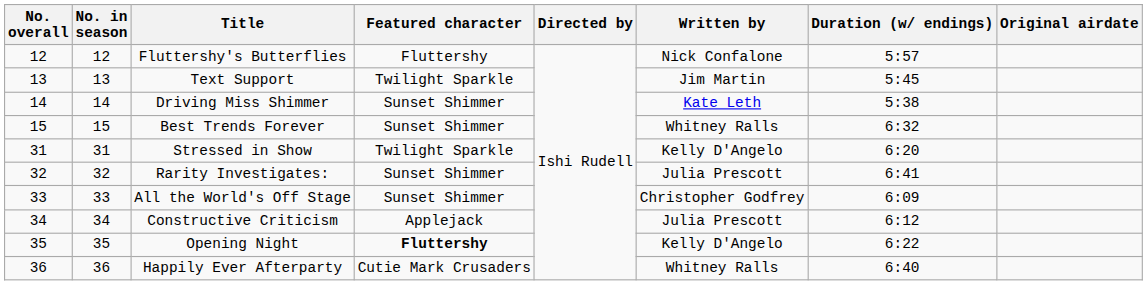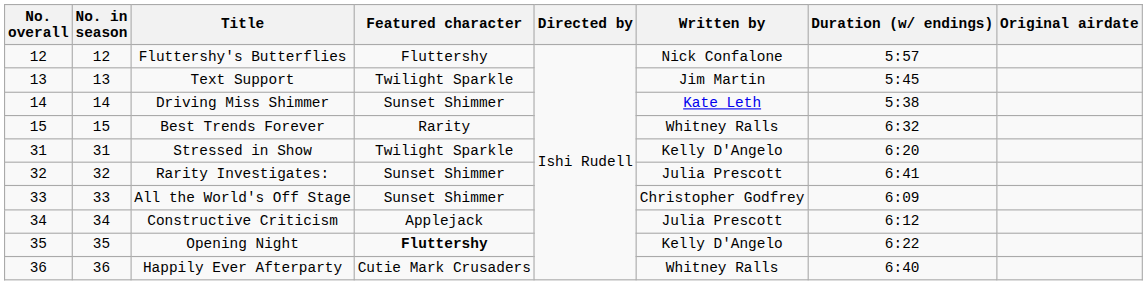Best Trends Forever | Featured character: Sunset Shimmer -> Rarity
